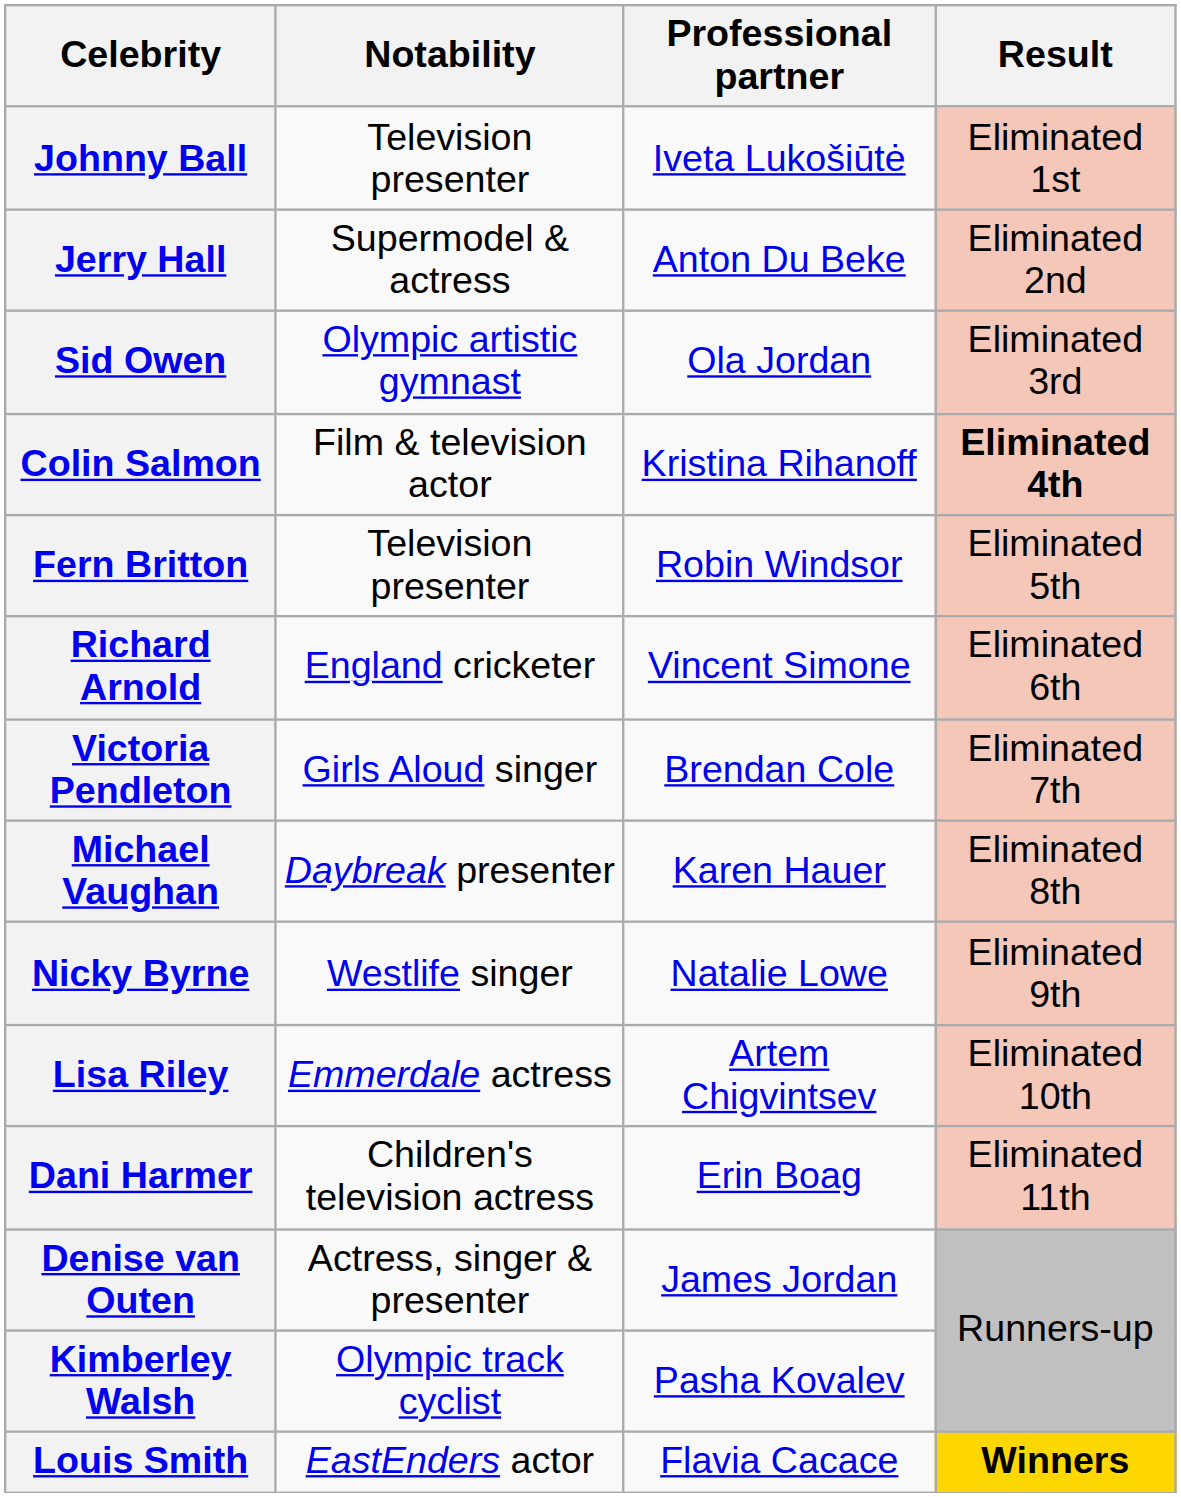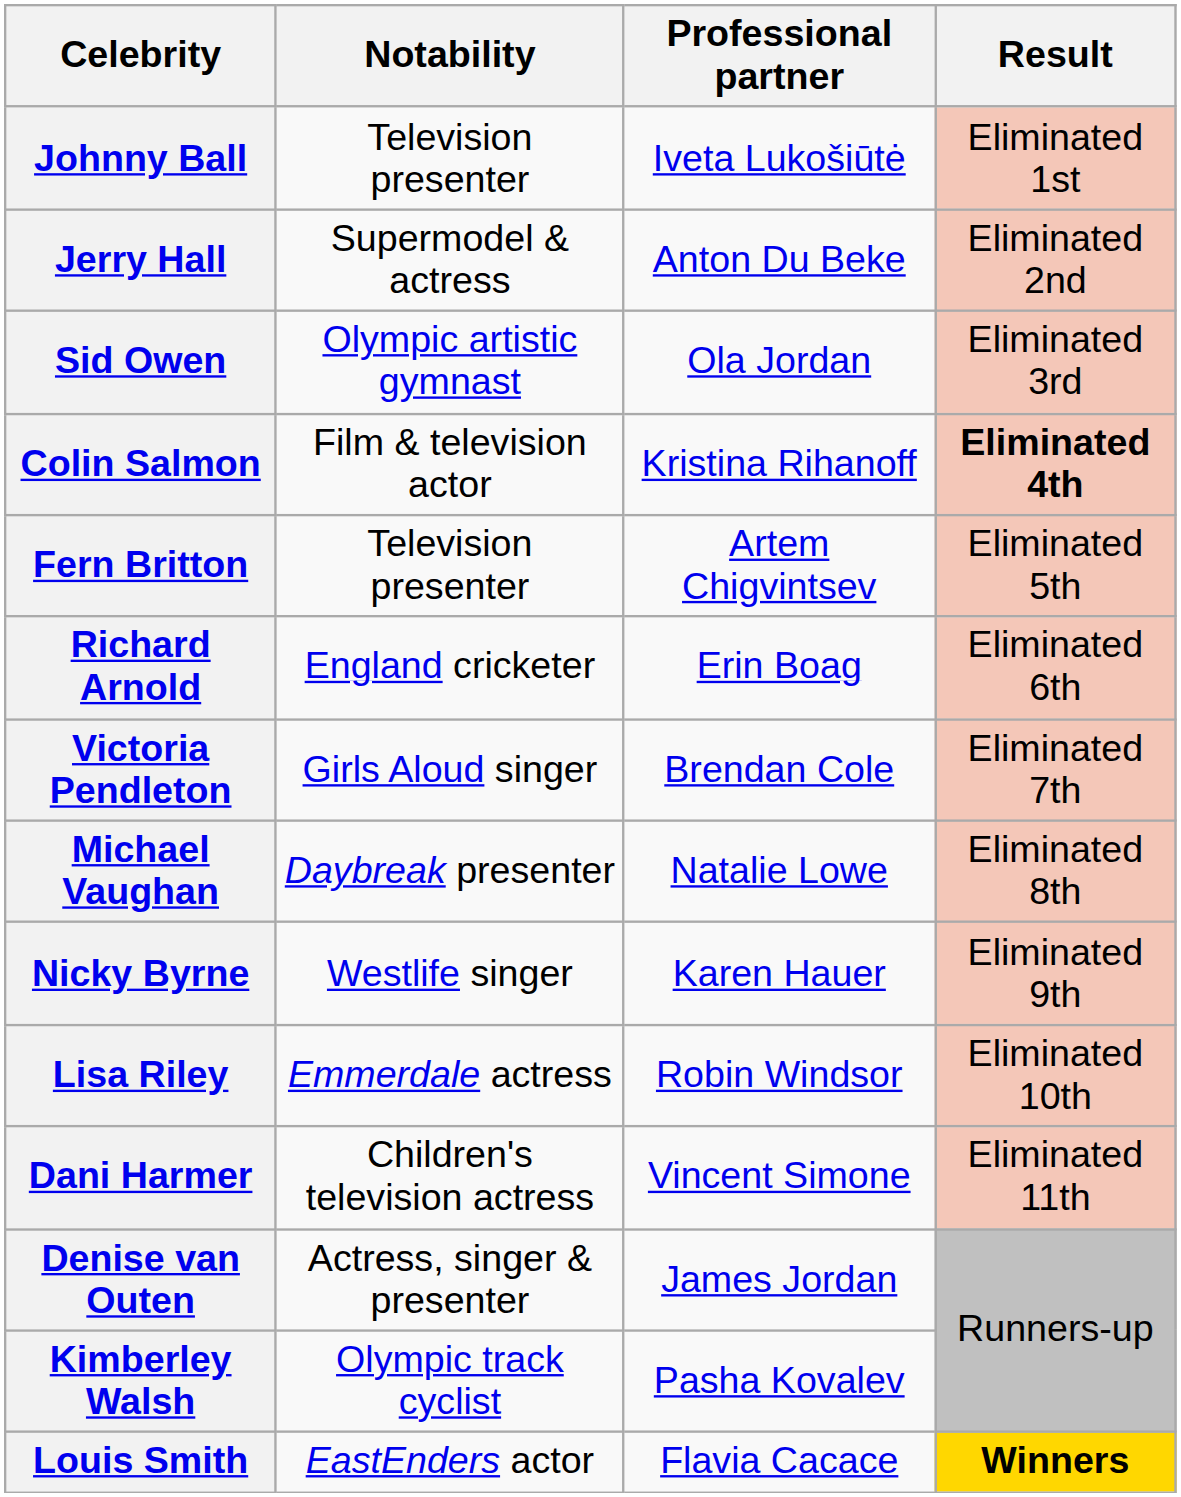Fern Britton | Professional partner: Robin Windsor -> Artem Chigvintsev
Richard Arnold | Professional partner: Vincent Simone -> Erin Boag
Michael Vaughan | Professional partner: Karen Hauer -> Natalie Lowe
Nicky Byrne | Professional partner: Natalie Lowe -> Karen Hauer
Lisa Riley | Professional partner: Artem Chigvintsev -> Robin Windsor
Dani Harmer | Professional partner: Erin Boag -> Vincent Simone
